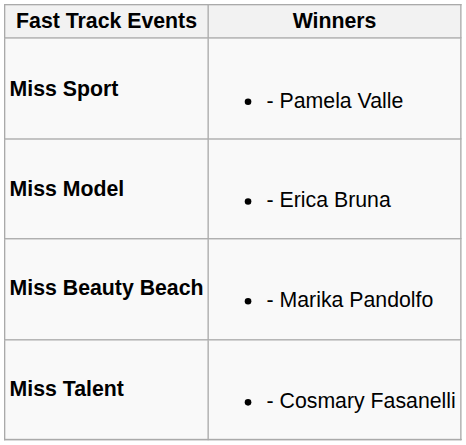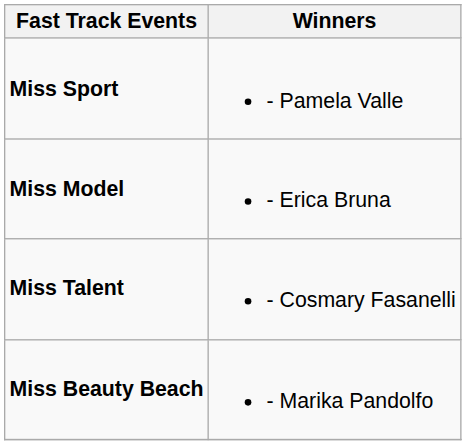rows swapped: Miss Beauty Beach <-> Miss Talent
